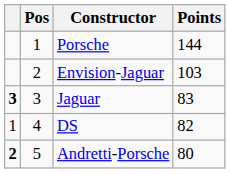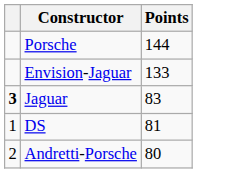- column: Pos | 1 | 2 | 3 | 4 | 5
Envision-Jaguar | Points: 103 -> 133
DS | Points: 82 -> 81
Andretti-Porsche | column 1: bold -> normal
